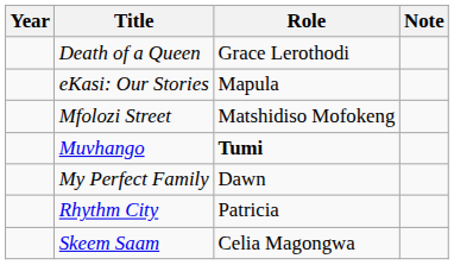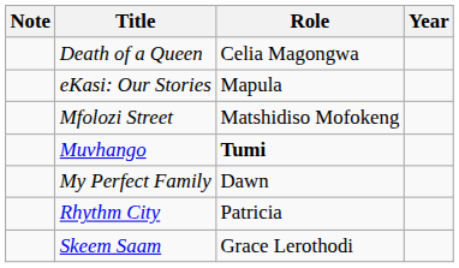columns swapped: Year <-> Note
Death of a Queen | Role: Grace Lerothodi -> Celia Magongwa
Skeem Saam | Role: Celia Magongwa -> Grace Lerothodi
